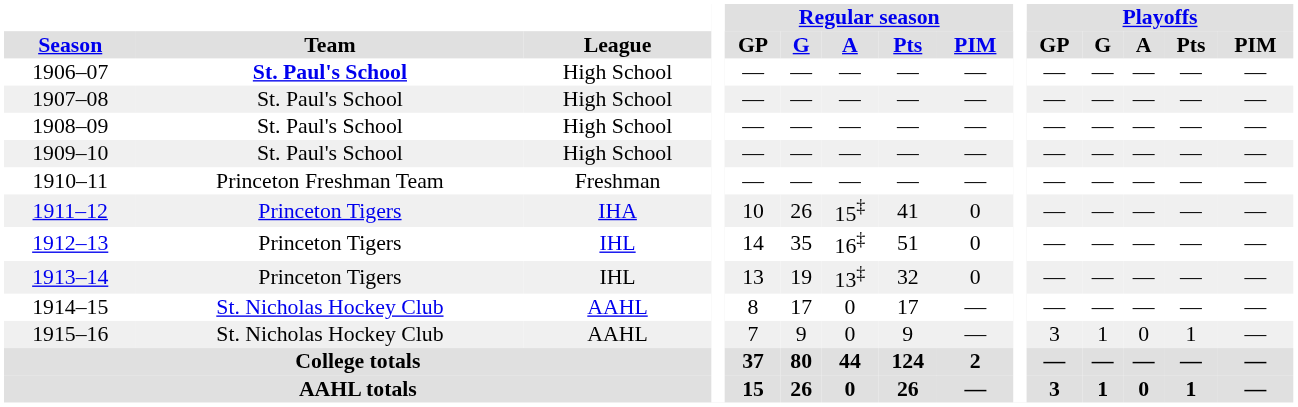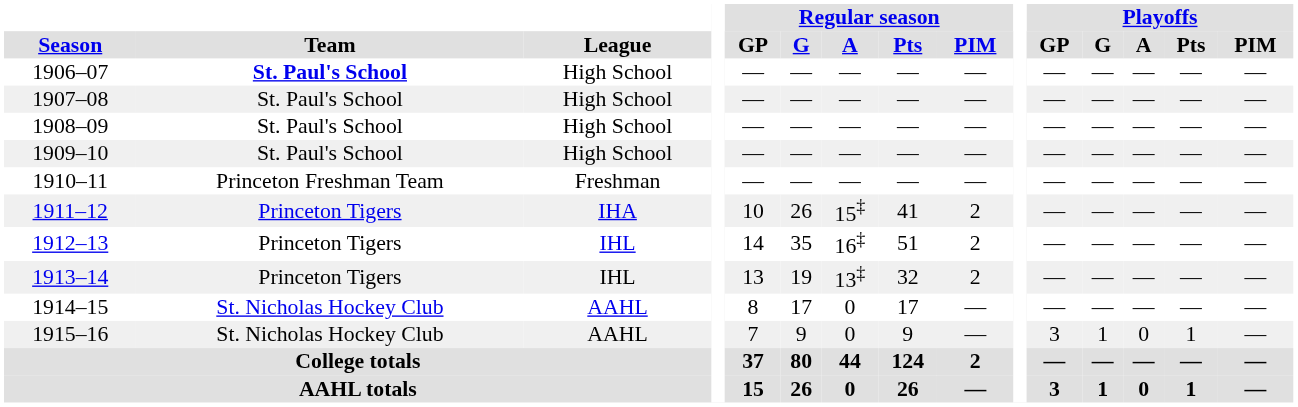1911–12 | Regular season / PIM: 0 -> 2
1912–13 | Regular season / PIM: 0 -> 2
1913–14 | Regular season / PIM: 0 -> 2
